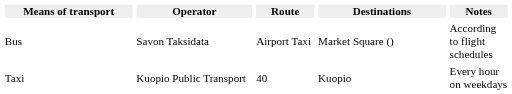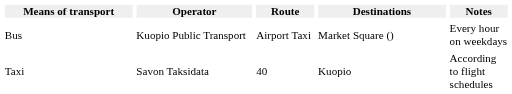Bus | Operator: Savon Taksidata -> Kuopio Public Transport
Bus | Notes: According to flight schedules -> Every hour on weekdays
Taxi | Operator: Kuopio Public Transport -> Savon Taksidata
Taxi | Notes: Every hour on weekdays -> According to flight schedules
